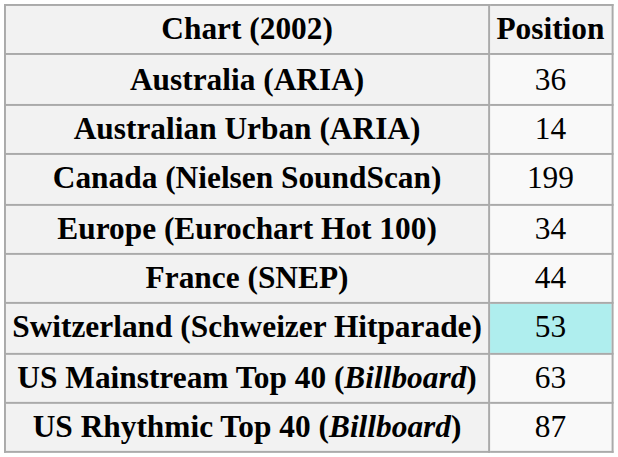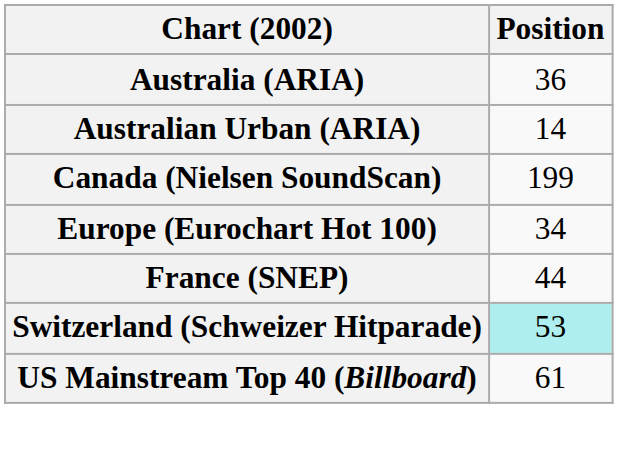US Mainstream Top 40 (Billboard) | Position: 63 -> 61
- row: US Rhythmic Top 40 (Billboard) | 87
